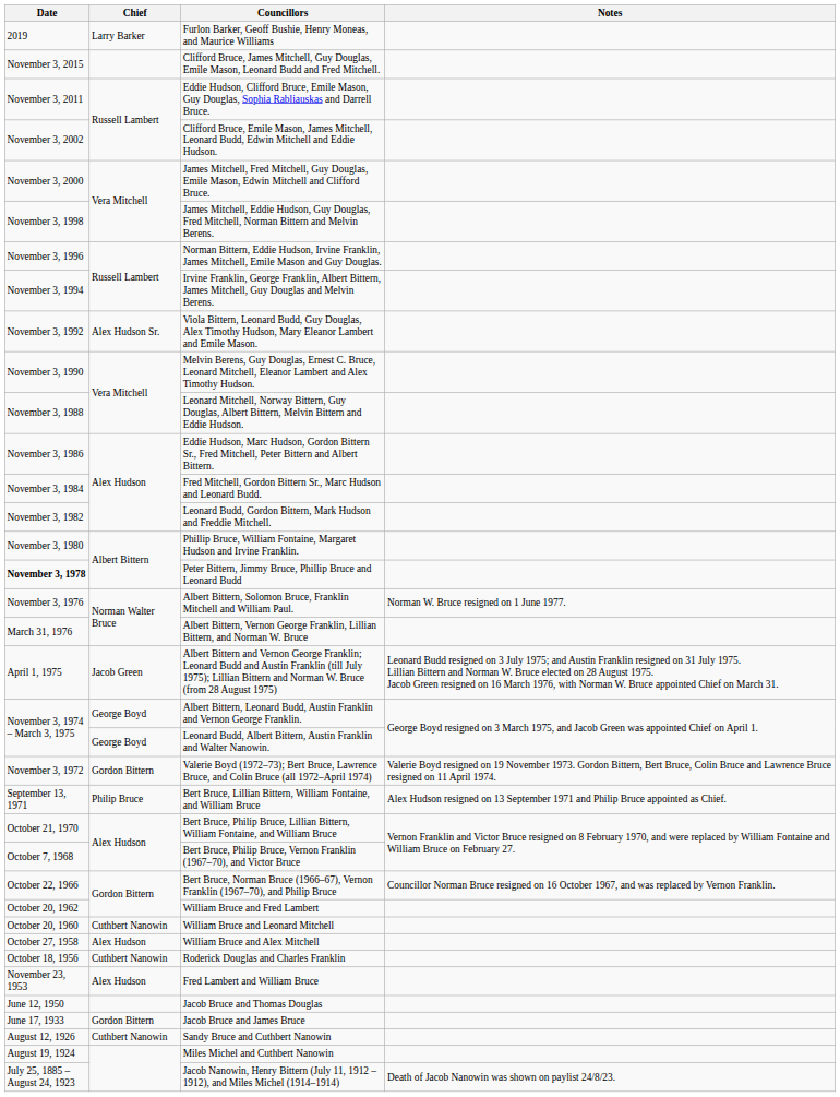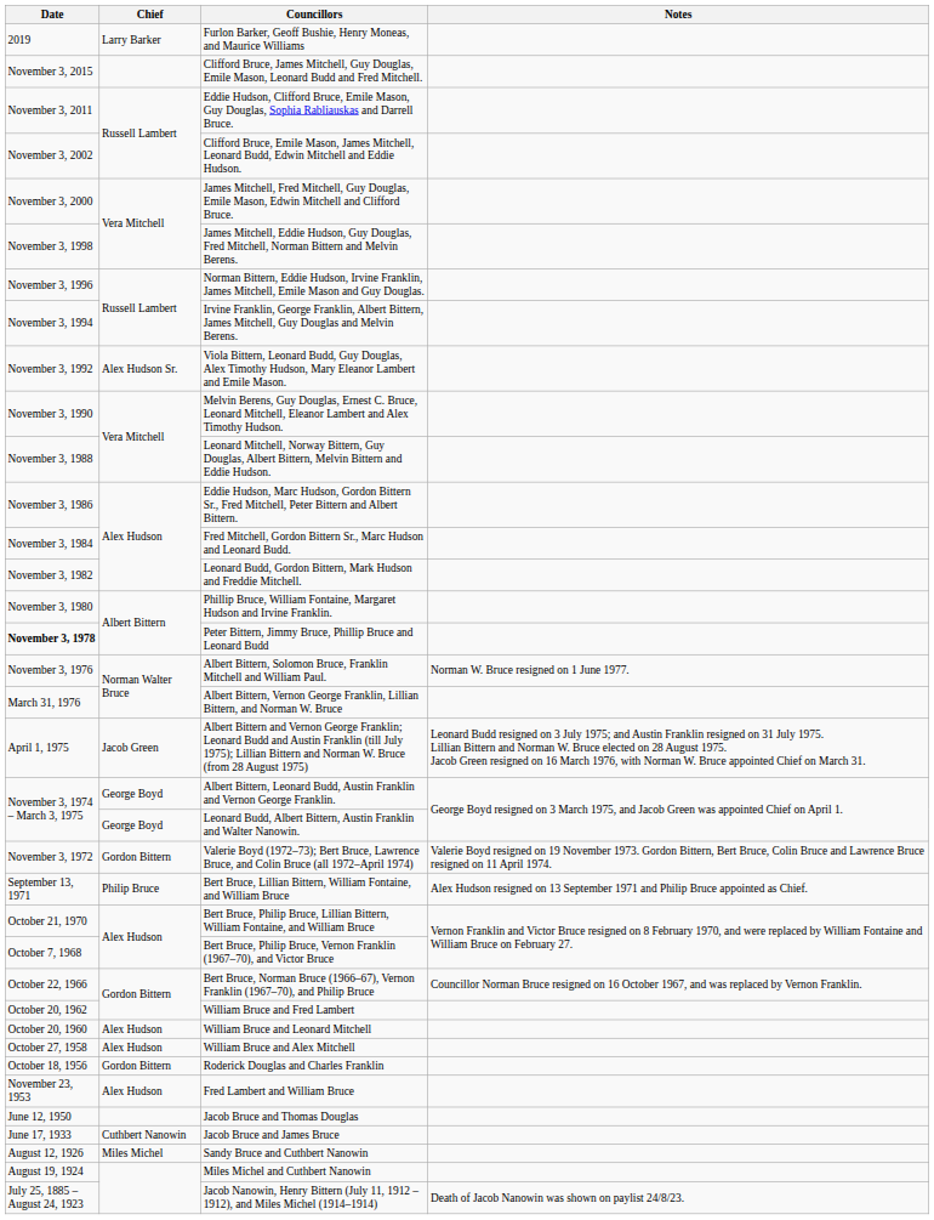William Bruce and Leonard Mitchell | Chief: Cuthbert Nanowin -> Alex Hudson
Roderick Douglas and Charles Franklin | Chief: Cuthbert Nanowin -> Gordon Bittern
Jacob Bruce and James Bruce | Chief: Gordon Bittern -> Cuthbert Nanowin
Sandy Bruce and Cuthbert Nanowin | Chief: Cuthbert Nanowin -> Miles Michel
